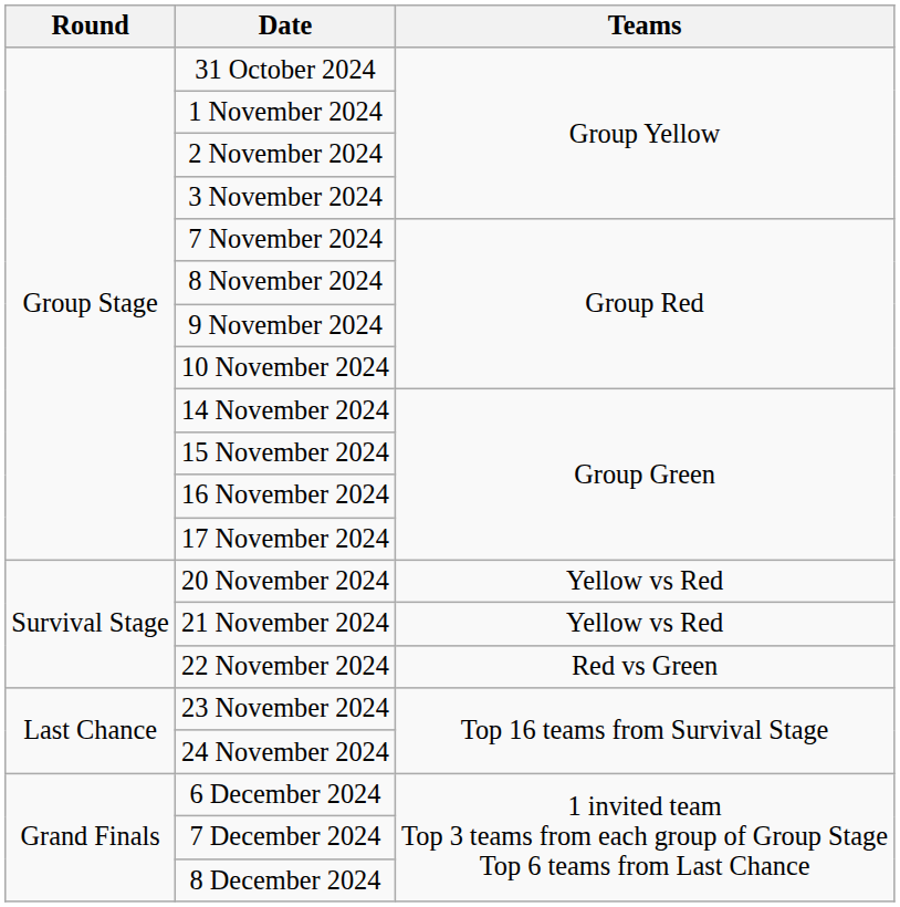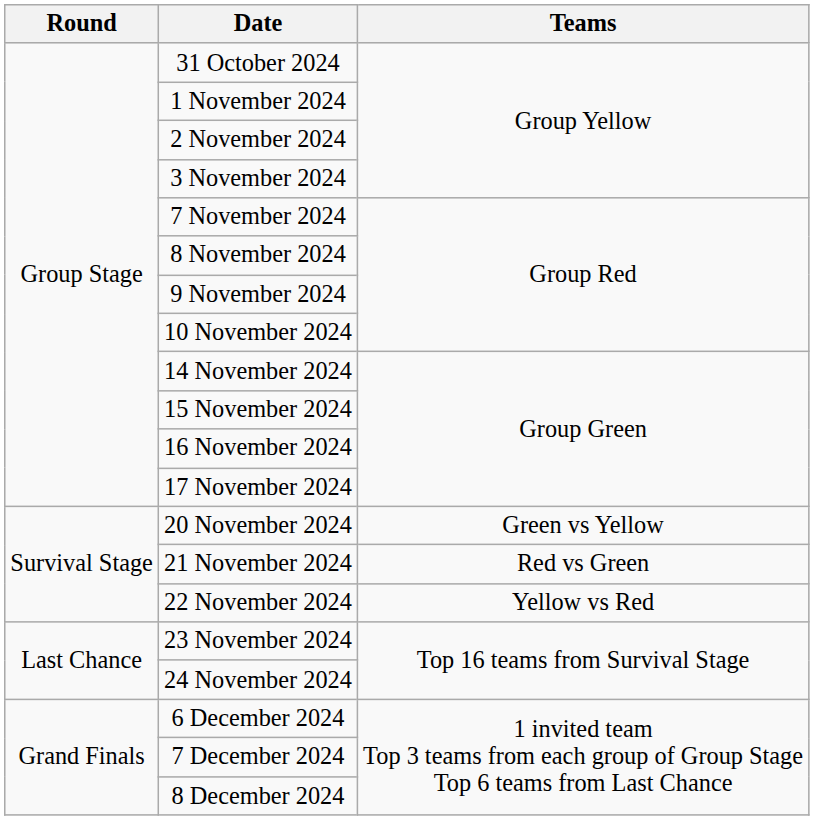20 November 2024 | Teams: Yellow vs Red -> Green vs Yellow
21 November 2024 | Teams: Yellow vs Red -> Red vs Green
22 November 2024 | Teams: Red vs Green -> Yellow vs Red
